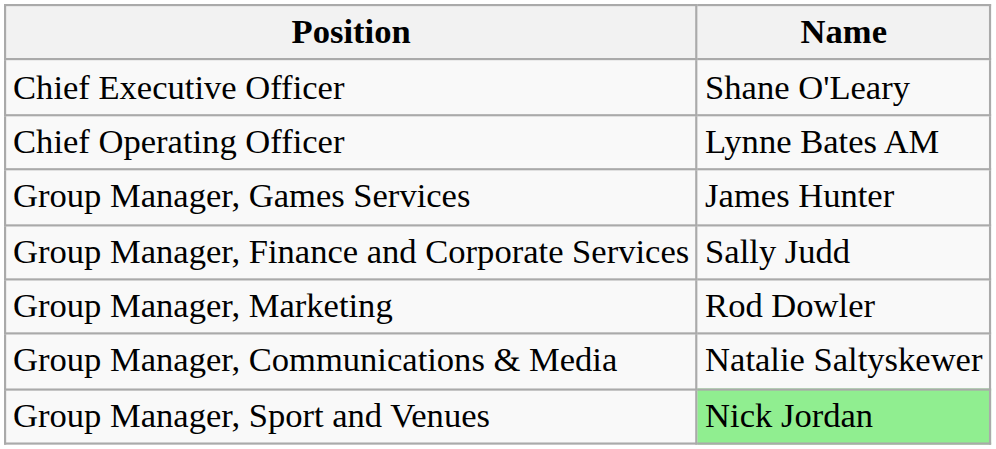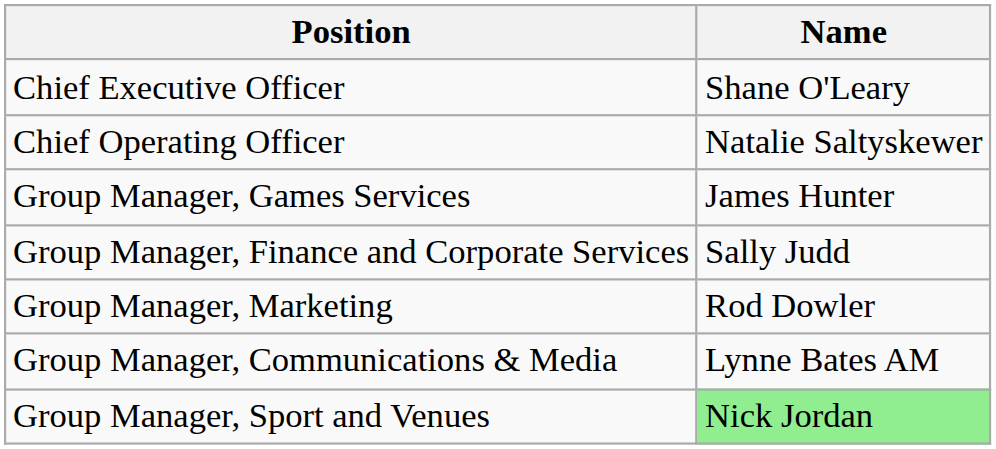Chief Operating Officer | Name: Lynne Bates AM -> Natalie Saltyskewer
Group Manager, Communications & Media | Name: Natalie Saltyskewer -> Lynne Bates AM
